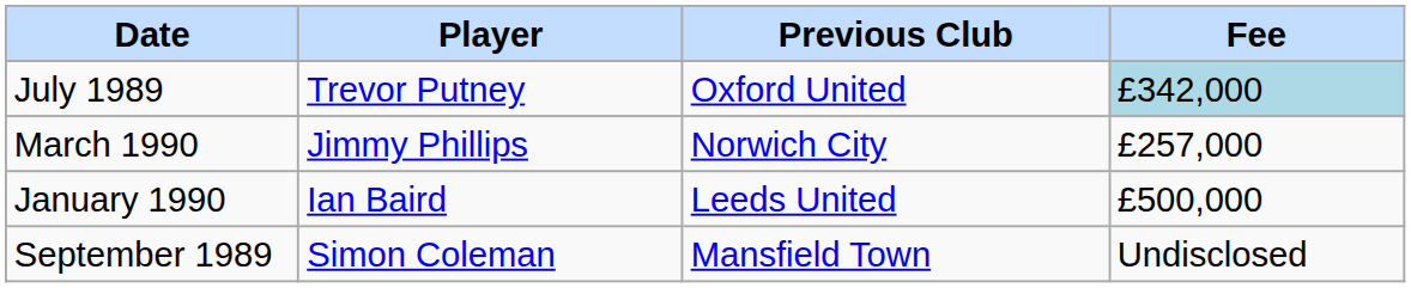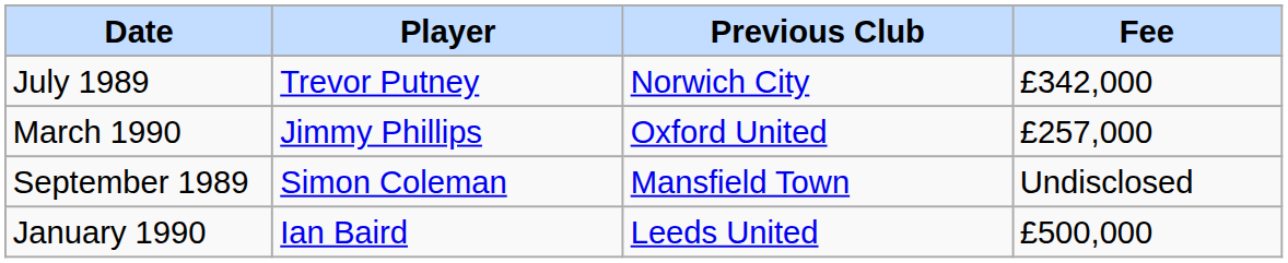July 1989 | Previous Club: Oxford United -> Norwich City
July 1989 | Fee: lightblue background -> no background
March 1990 | Previous Club: Norwich City -> Oxford United
rows swapped: January 1990 <-> September 1989
